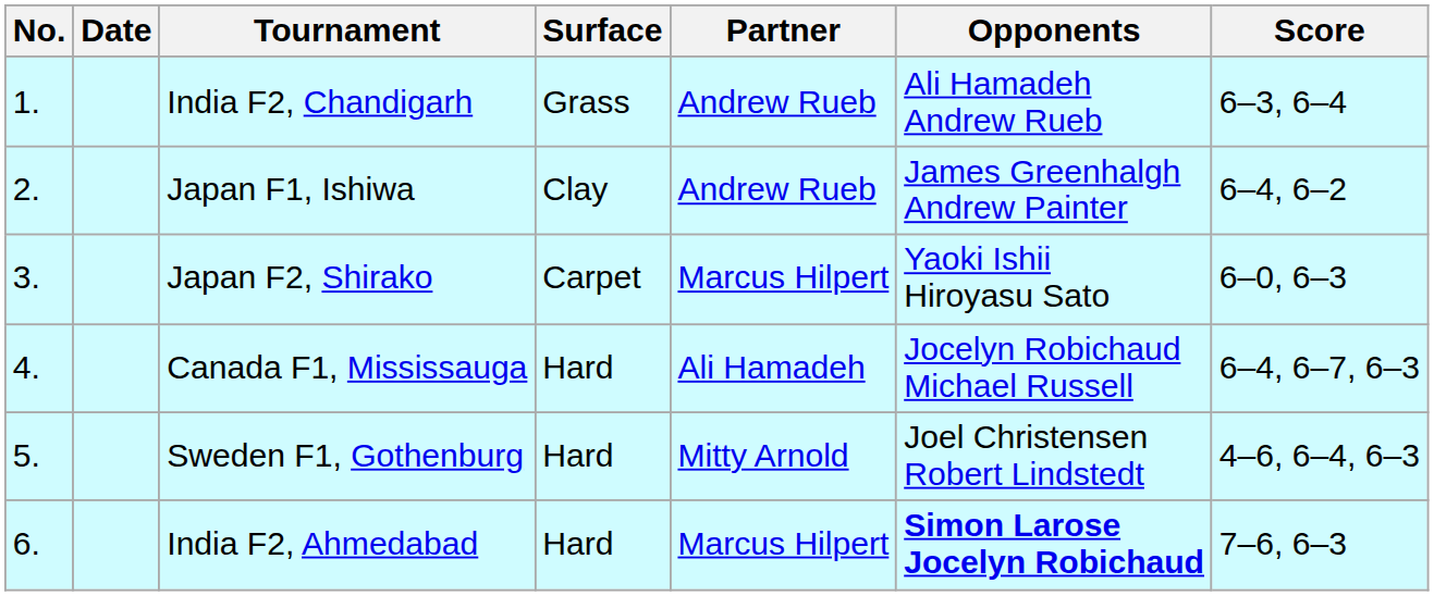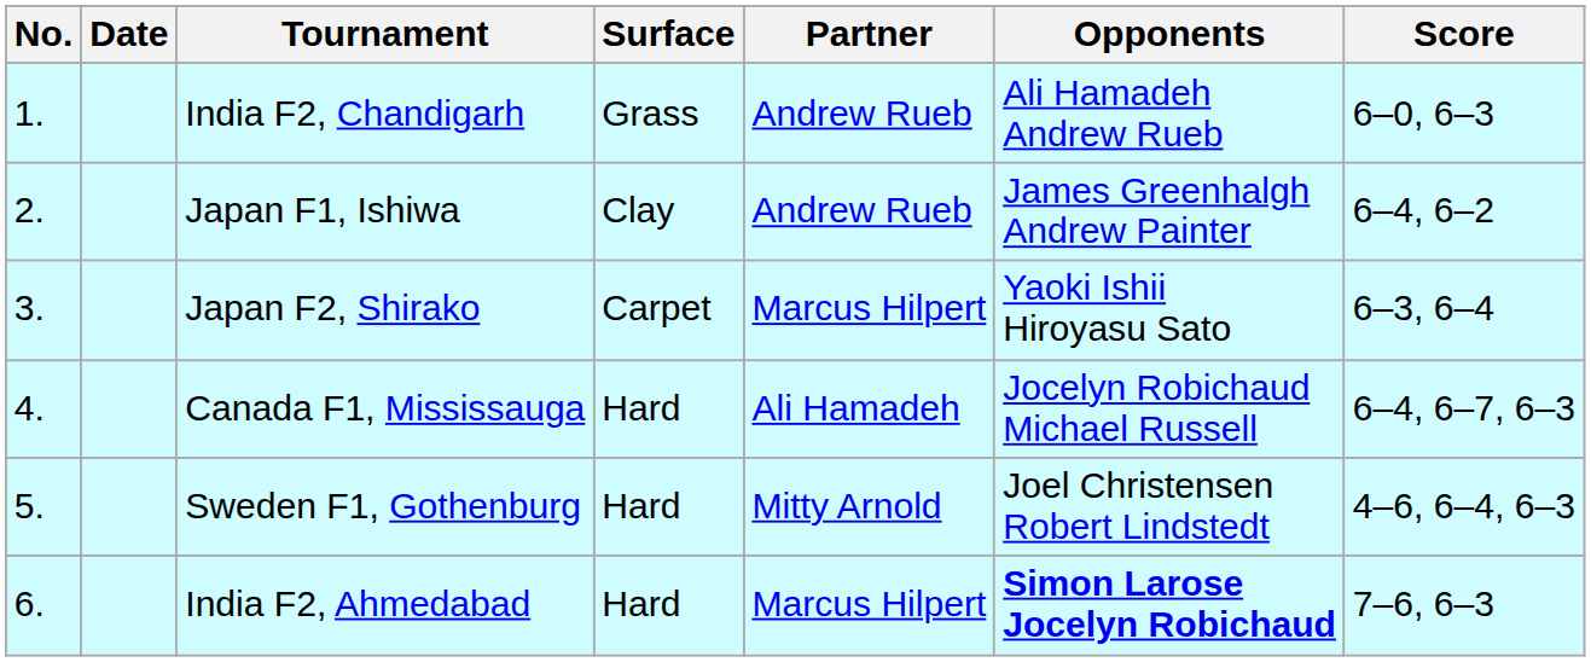India F2, Chandigarh | Score: 6–3, 6–4 -> 6–0, 6–3
Japan F2, Shirako | Score: 6–0, 6–3 -> 6–3, 6–4
